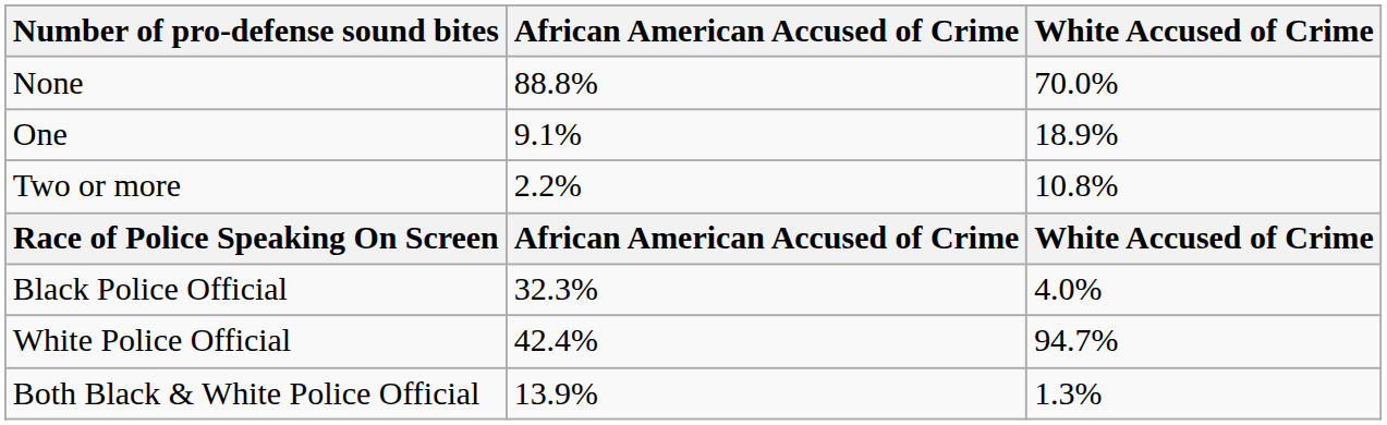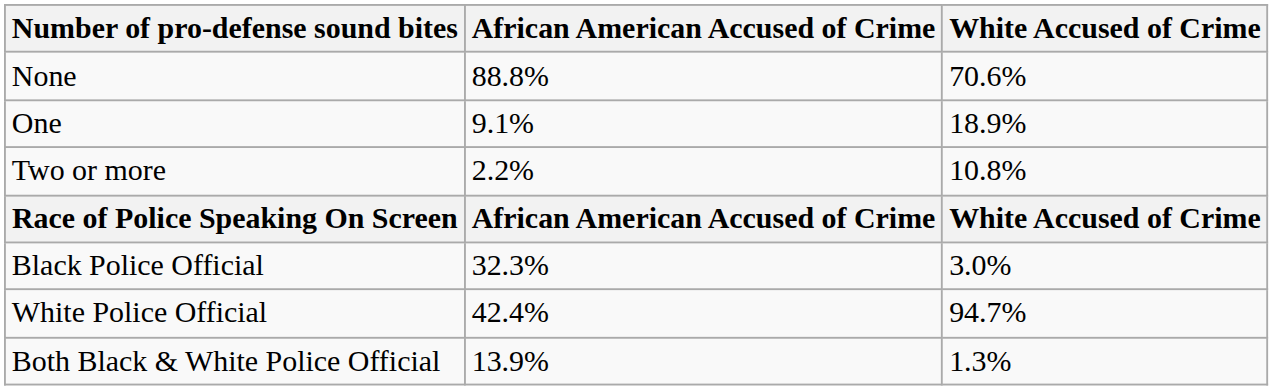None | White Accused of Crime: 70.0% -> 70.6%
Black Police Official | White Accused of Crime: 4.0% -> 3.0%
